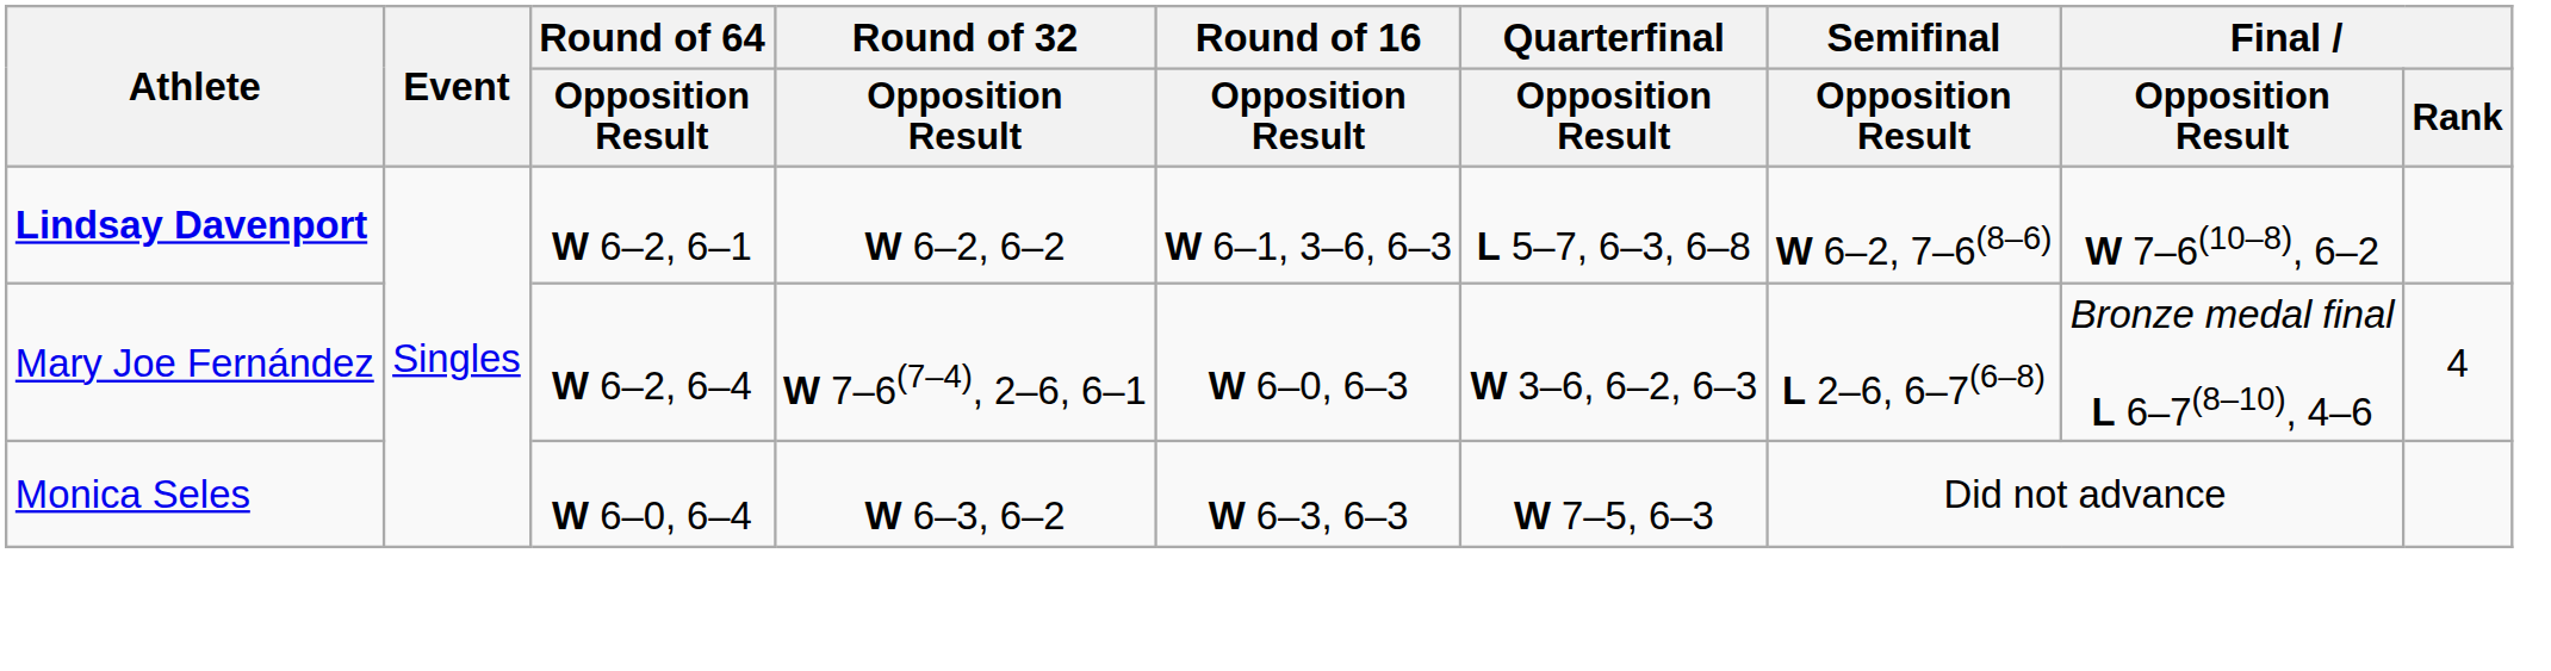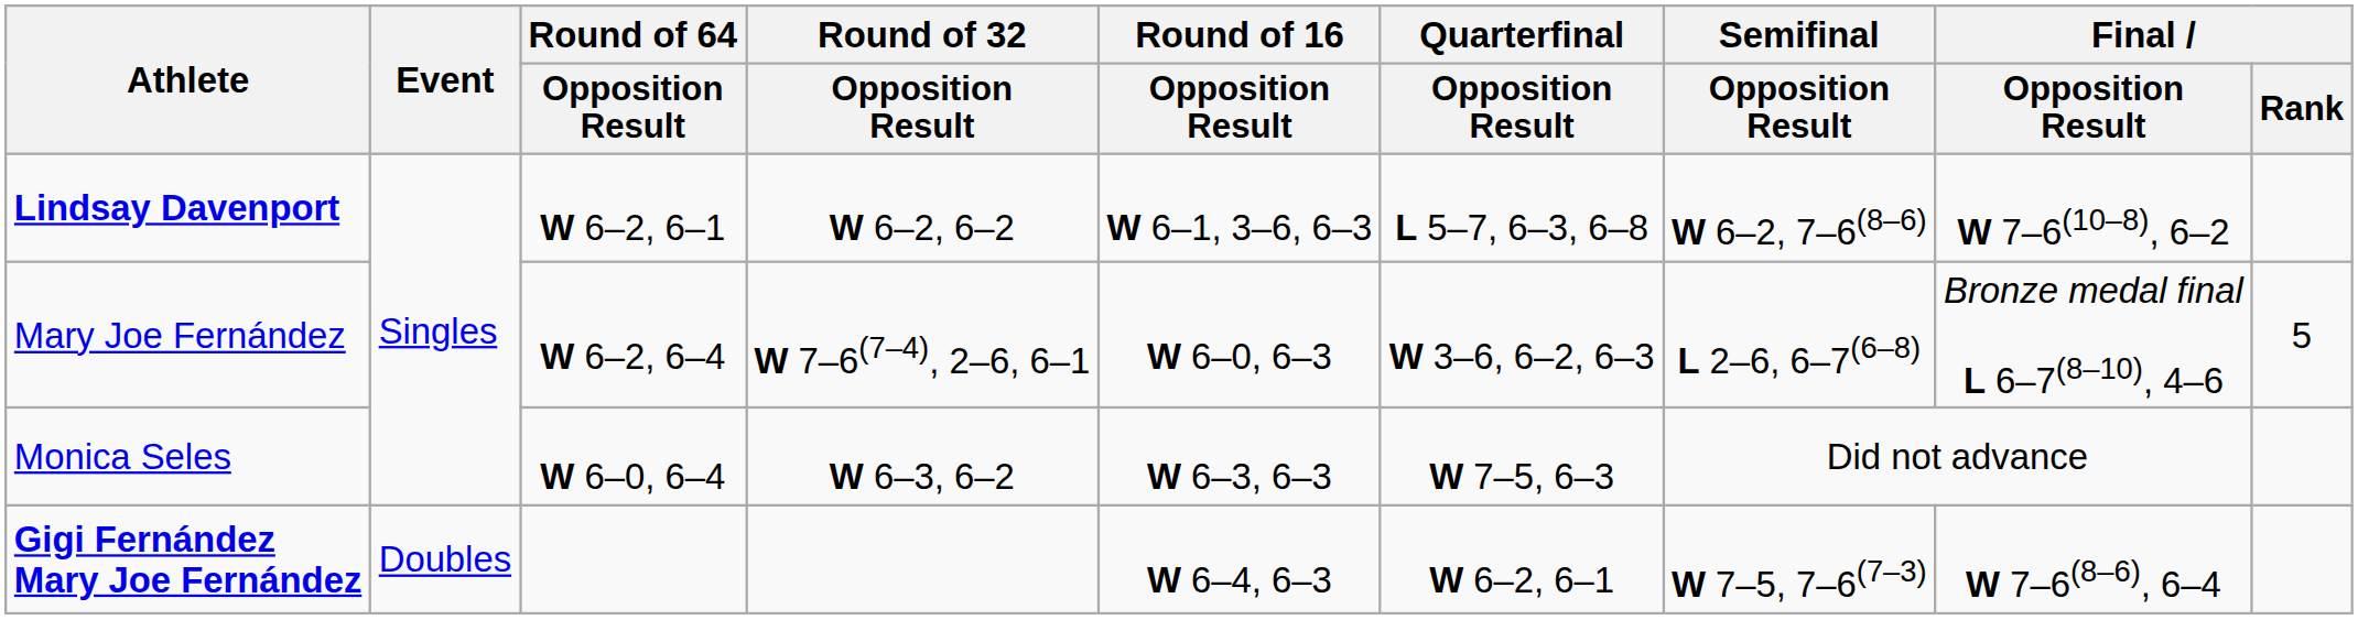Mary Joe Fernández | Final / Rank: 4 -> 5
+ row: Gigi Fernández Mary Joe Fernández | Doubles | W 6–4, 6–3 | W 6–2, 6–1 | W 7–5, 7–6(7–3) | W 7–6(8–6), 6–4
